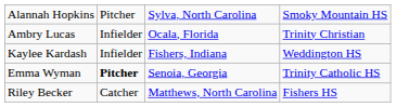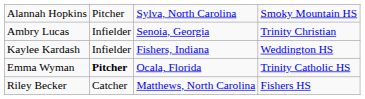Ambry Lucas | column 3: Ocala, Florida -> Senoia, Georgia
Emma Wyman | column 3: Senoia, Georgia -> Ocala, Florida
